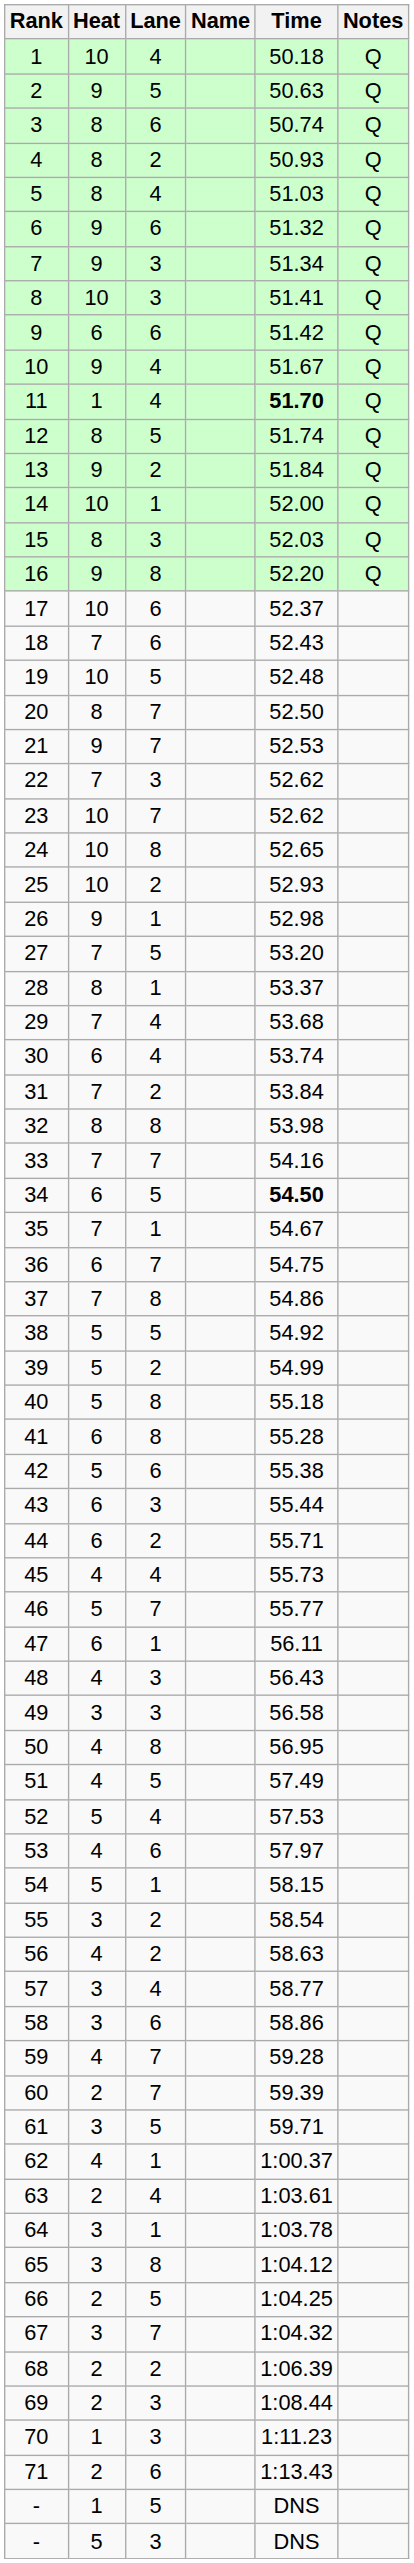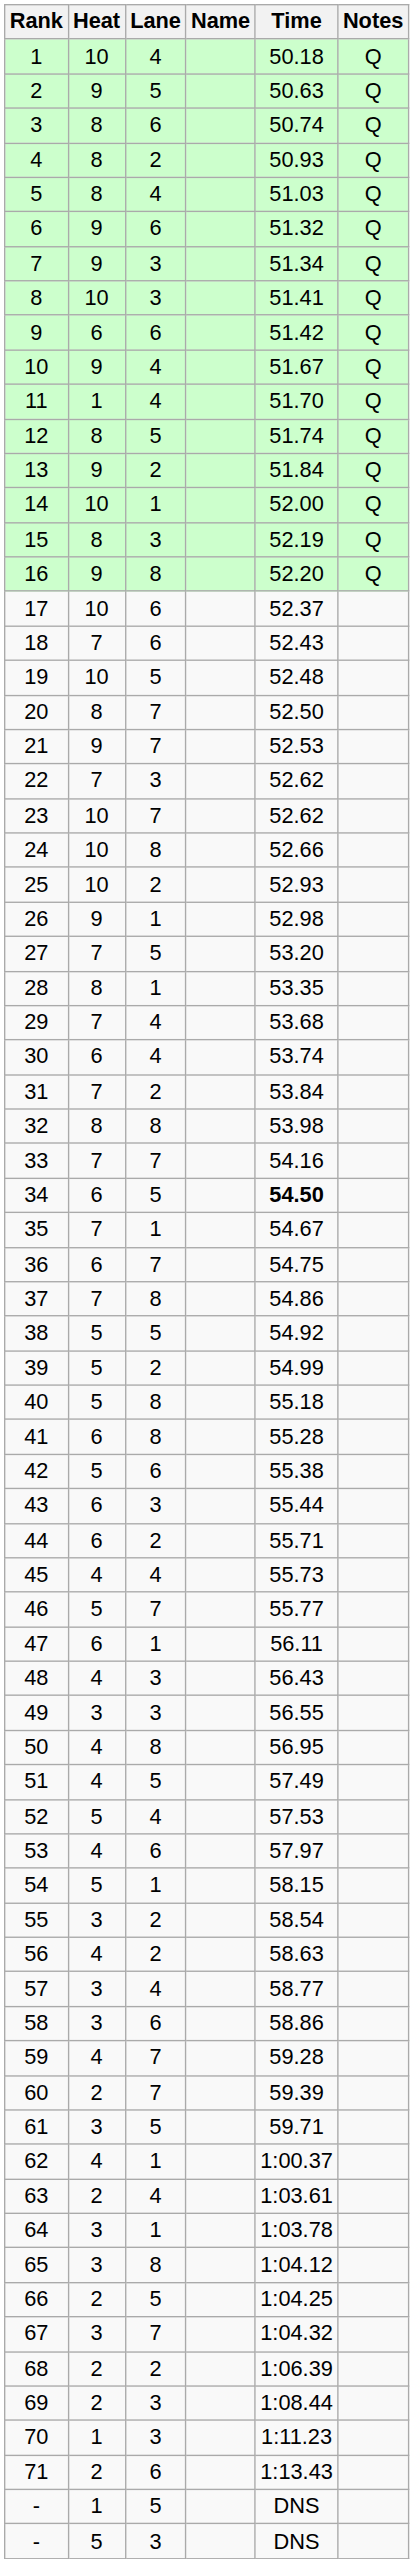11 | Time: bold -> normal
15 | Time: 52.03 -> 52.19
24 | Time: 52.65 -> 52.66
28 | Time: 53.37 -> 53.35
49 | Time: 56.58 -> 56.55
